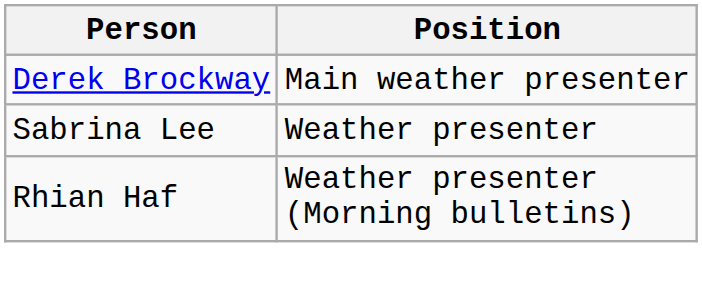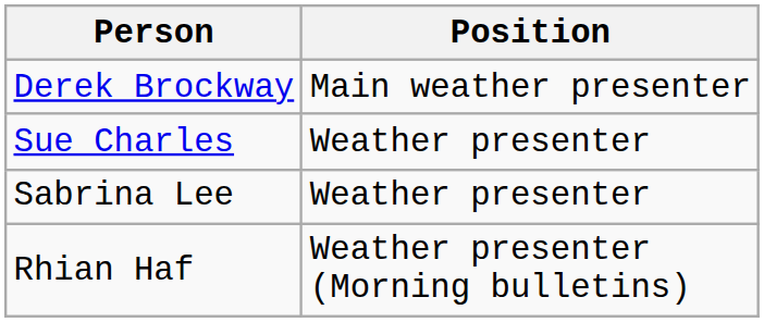+ row: Sue Charles | Weather presenter
